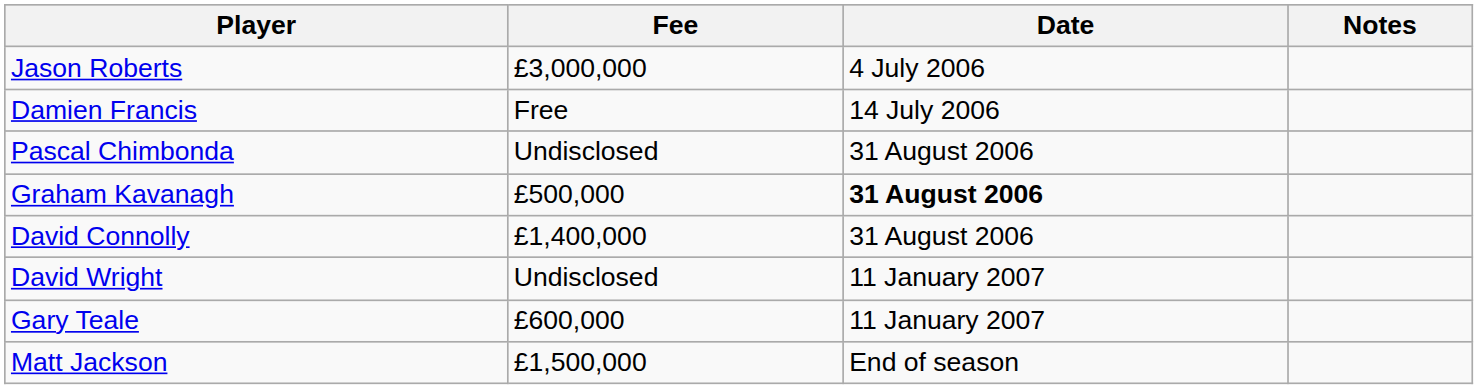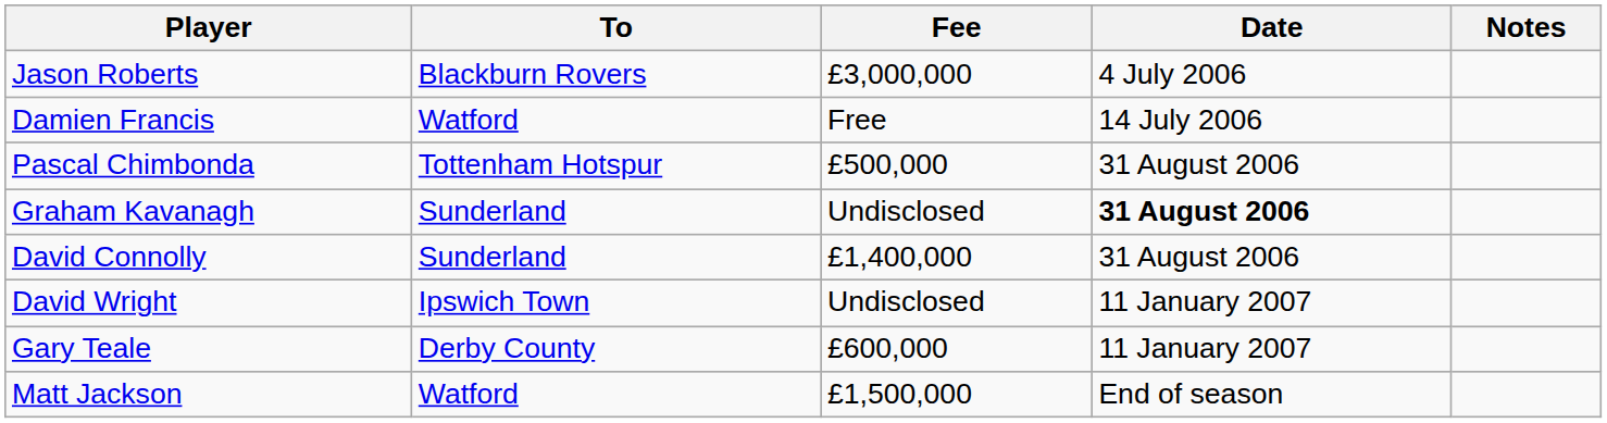+ column: To | Blackburn Rovers | Watford | Tottenham Hotspur | Sunderland | Sunderland | Ipswich Town | Derby County | Watford
Pascal Chimbonda | Fee: Undisclosed -> £500,000
Graham Kavanagh | Fee: £500,000 -> Undisclosed
